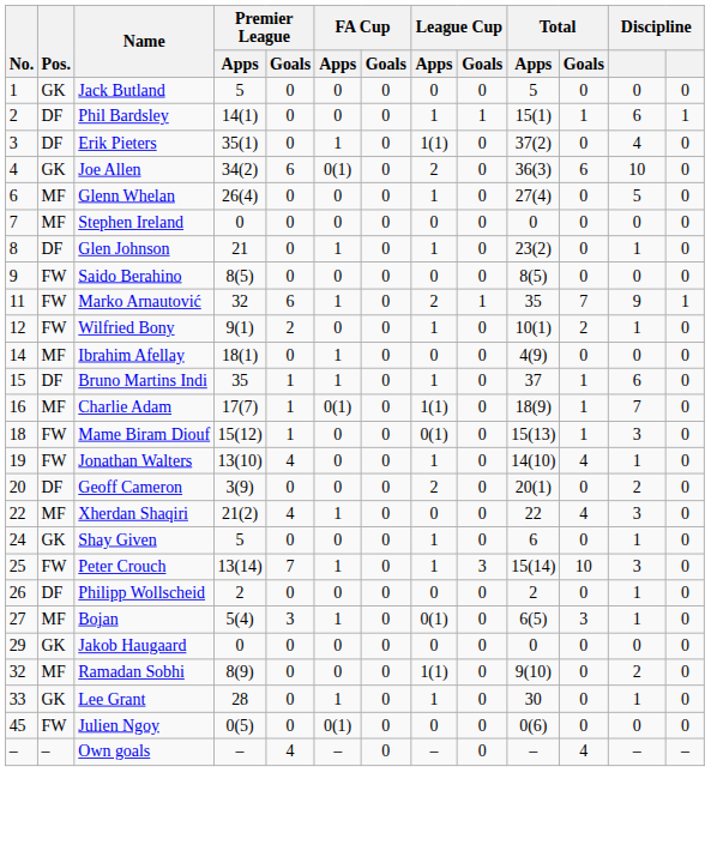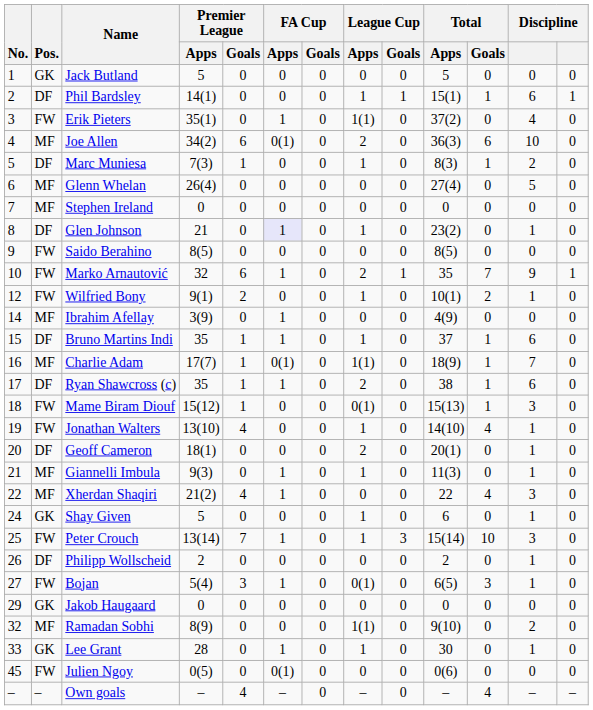Erik Pieters | Pos.: DF -> FW
Joe Allen | Pos.: GK -> MF
+ row: 5 | DF | Marc Muniesa | 7(3) | 1 | 0 | 0 | 1 | 0 | 8(3) | 1 | 2 | 0
Glenn Whelan | League Cup / Apps: 1 -> 0
Glen Johnson | FA Cup / Apps: no background -> lavender background
Marko Arnautović | No.: 11 -> 10
Ibrahim Afellay | Premier League / Apps: 18(1) -> 3(9)
+ row: 17 | DF | Ryan Shawcross (c) | 35 | 1 | 1 | 0 | 2 | 0 | 38 | 1 | 6 | 0
Geoff Cameron | Premier League / Apps: 3(9) -> 18(1)
Geoff Cameron | column 12: 2 -> 1
+ row: 21 | MF | Giannelli Imbula | 9(3) | 0 | 1 | 0 | 1 | 0 | 11(3) | 0 | 1 | 0
Bojan | Pos.: MF -> FW
